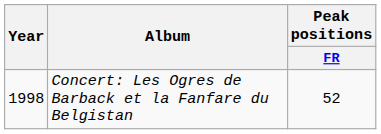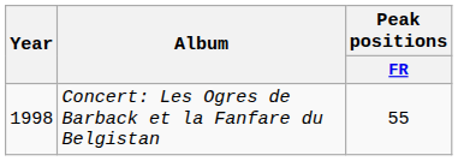Concert: Les Ogres de Barback et la Fanfare du Belgistan | Peak positions / FR: 52 -> 55
